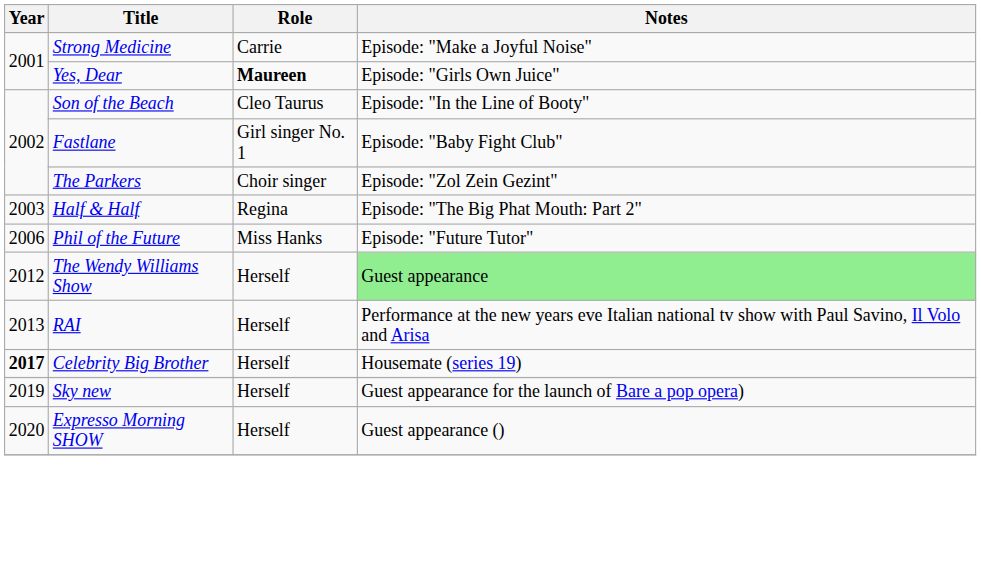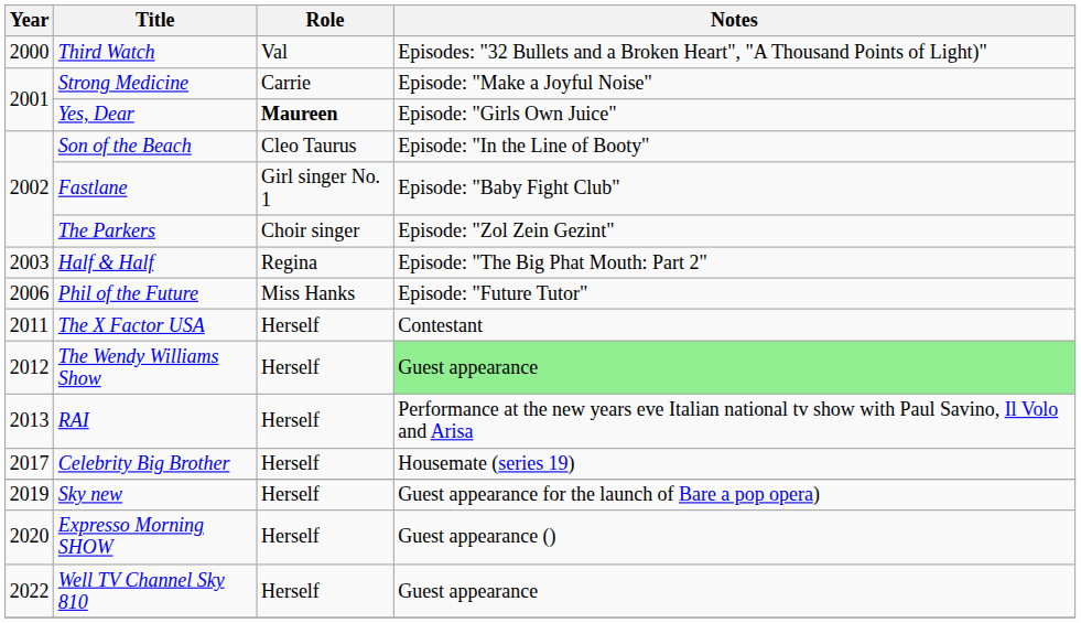+ row: 2000 | Third Watch | Val | Episodes: "32 Bullets and a Broken Heart", "A Thousand Points of Light)"
+ row: 2011 | The X Factor USA | Herself | Contestant
Celebrity Big Brother | Year: bold -> normal
+ row: 2022 | Well TV Channel Sky 810 | Herself | Guest appearance
